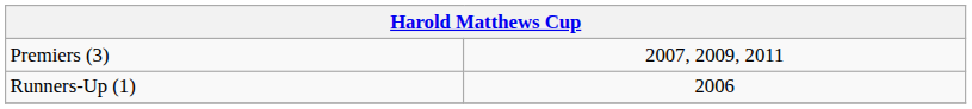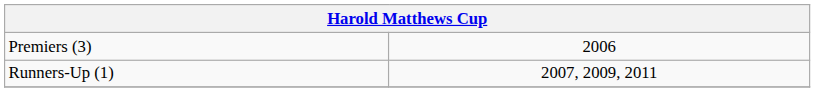Premiers (3) | column 2: 2007, 2009, 2011 -> 2006
Runners-Up (1) | column 2: 2006 -> 2007, 2009, 2011
